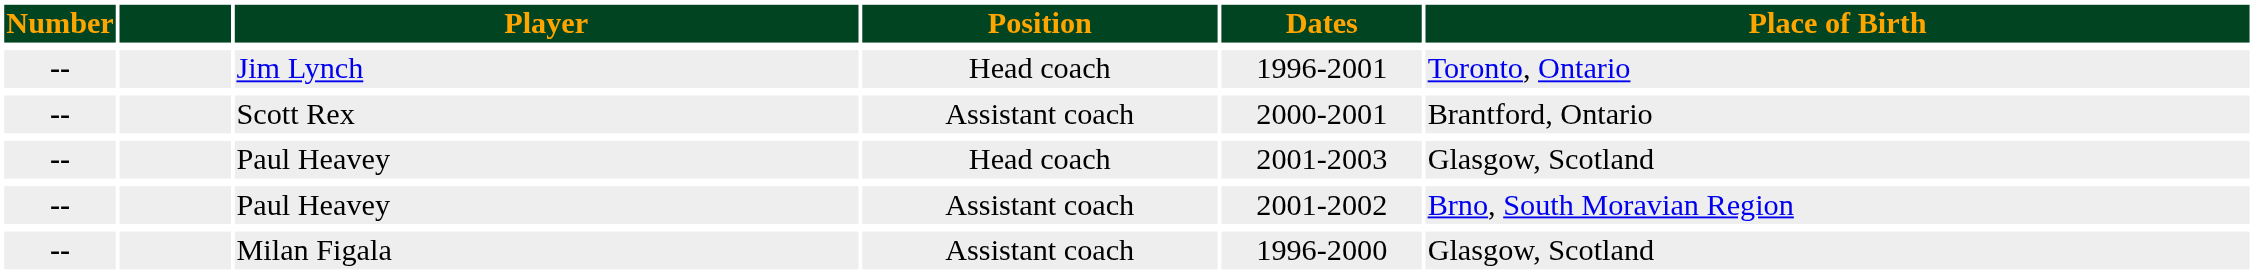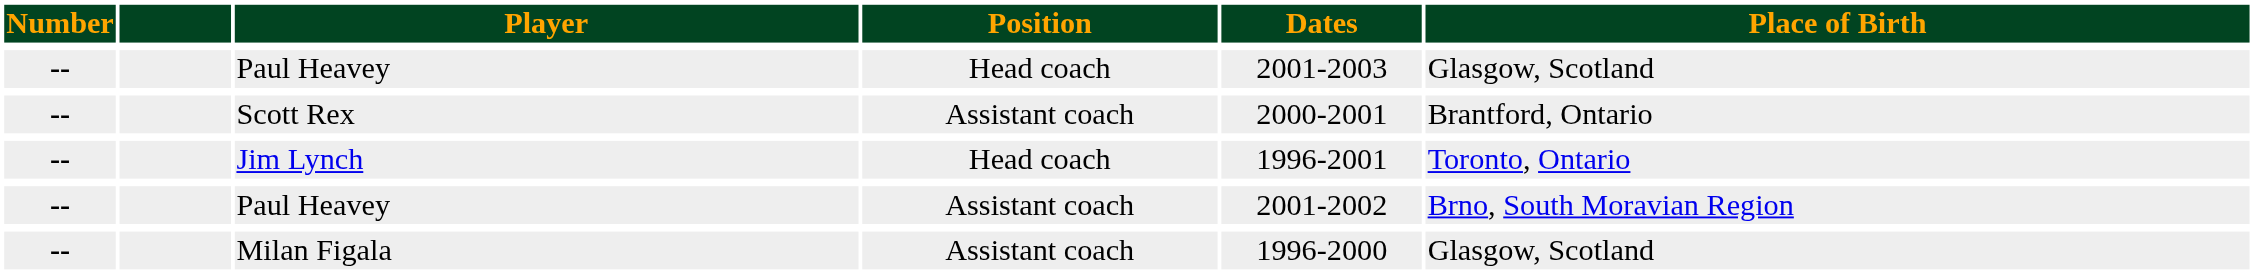rows swapped: Paul Heavey / Head coach <-> Jim Lynch
